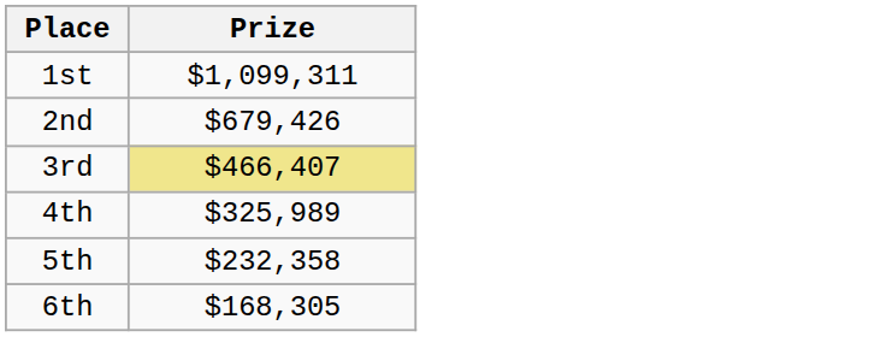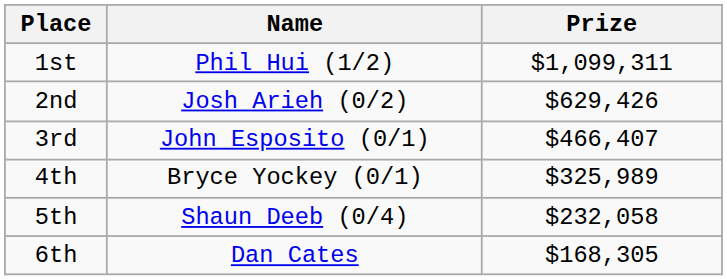+ column: Name | Phil Hui (1/2) | Josh Arieh (0/2) | John Esposito (0/1) | Bryce Yockey (0/1) | Shaun Deeb (0/4) | Dan Cates
2nd | Prize: $679,426 -> $629,426
3rd | Prize: khaki background -> no background
5th | Prize: $232,358 -> $232,058
